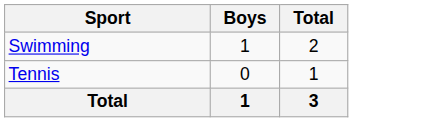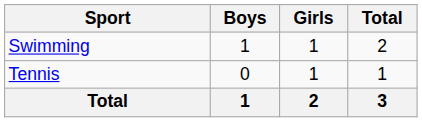+ column: Girls | 1 | 1 | 2
